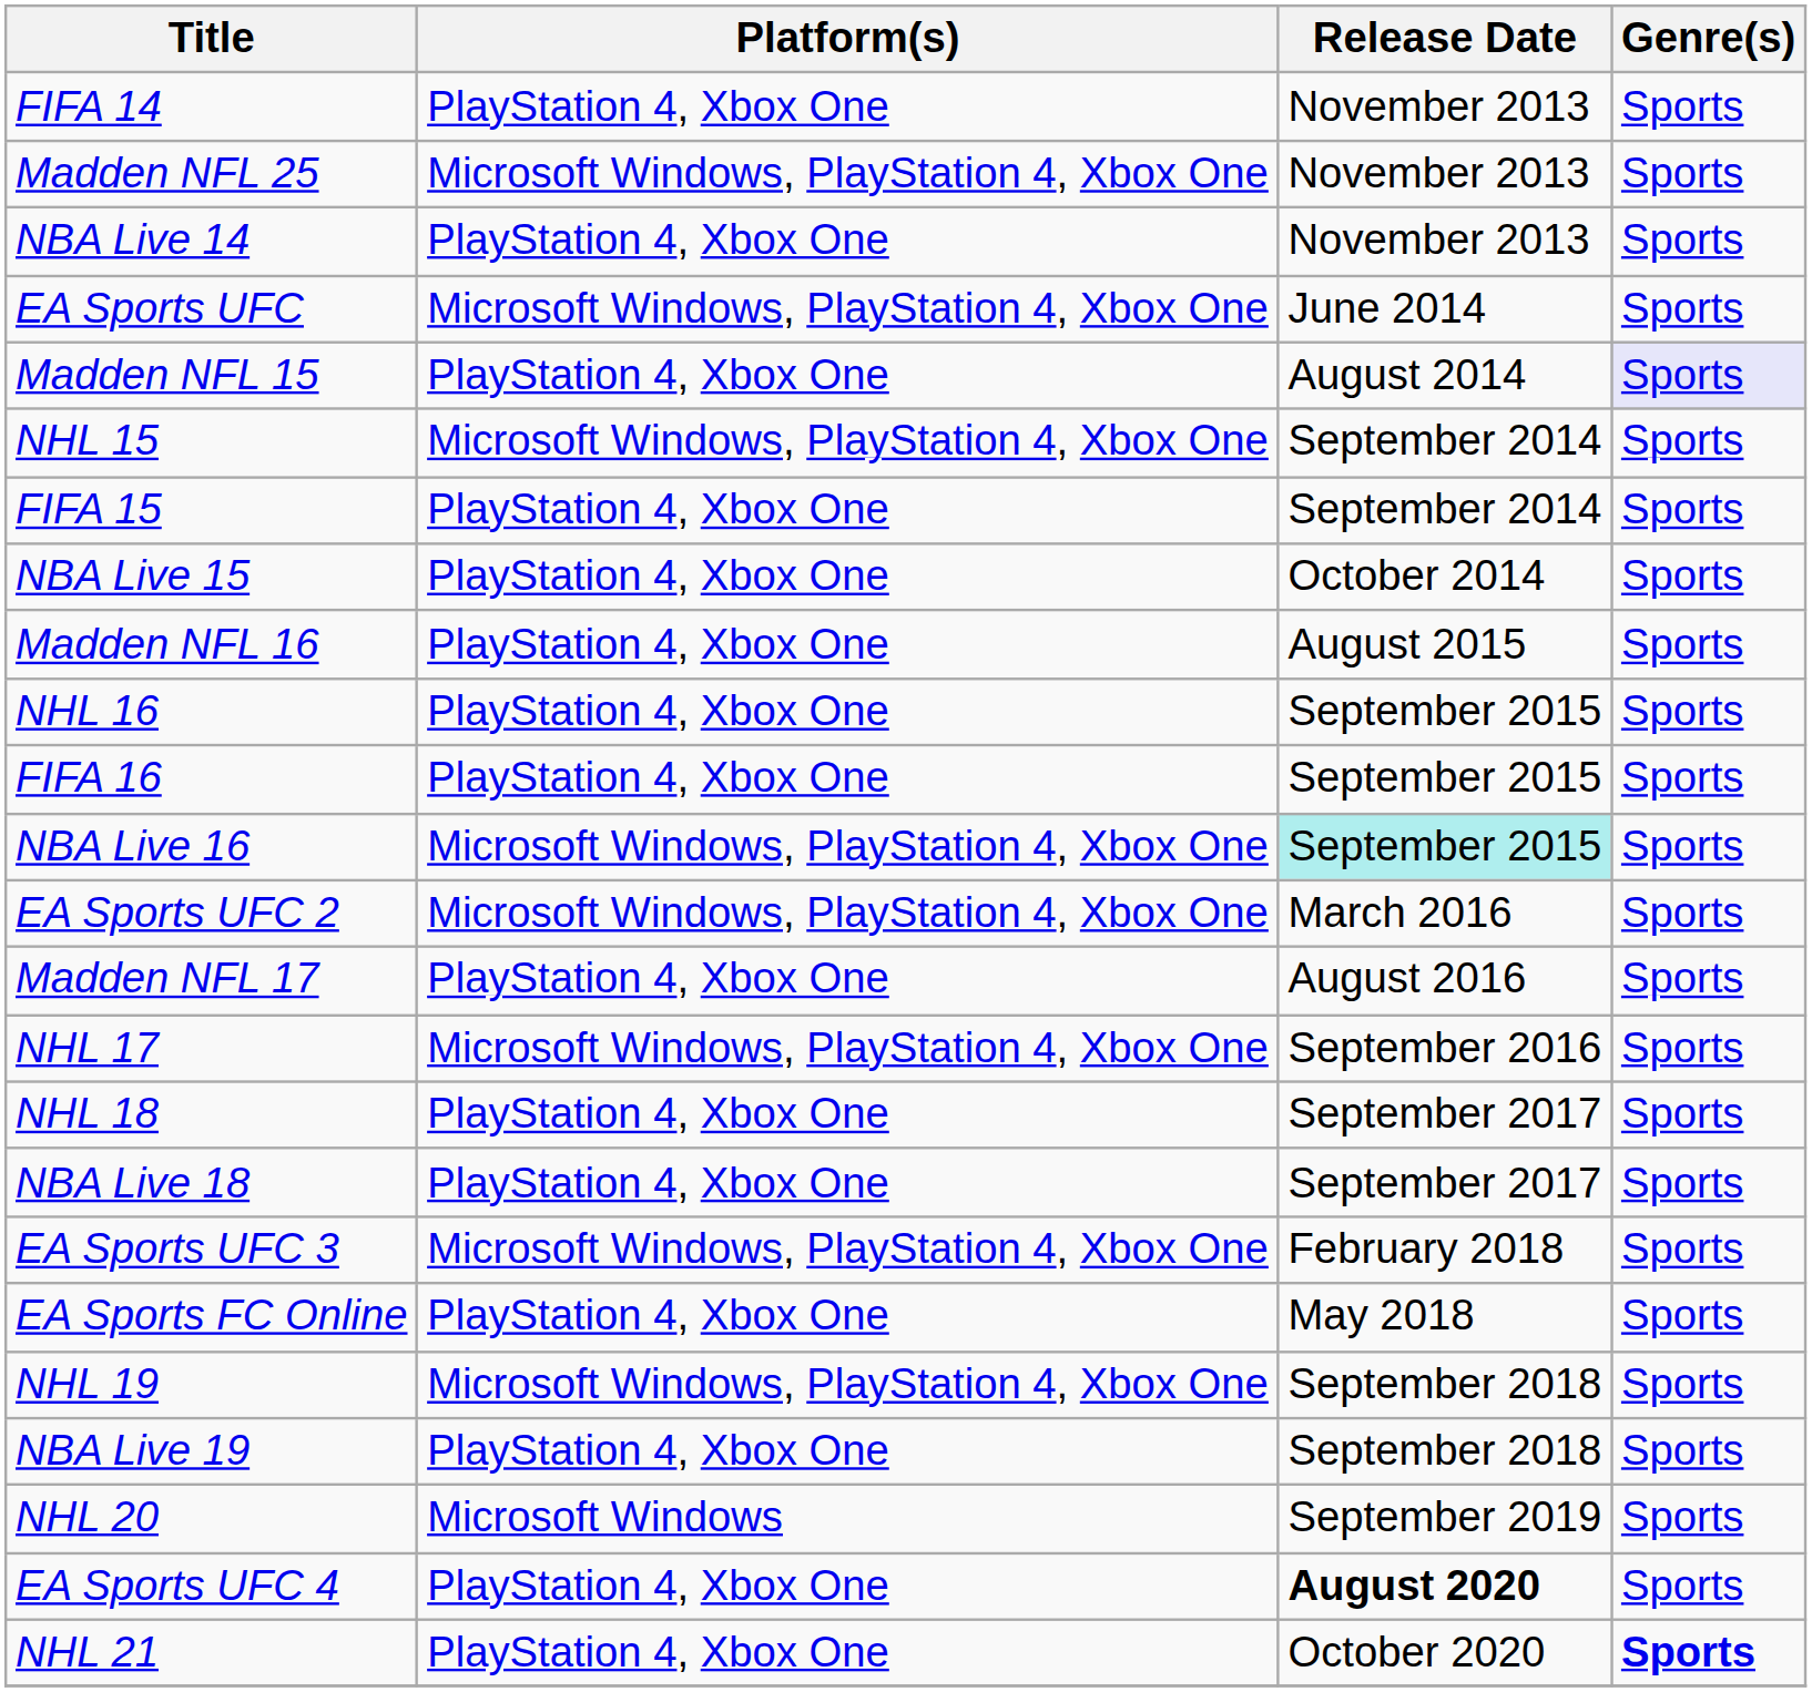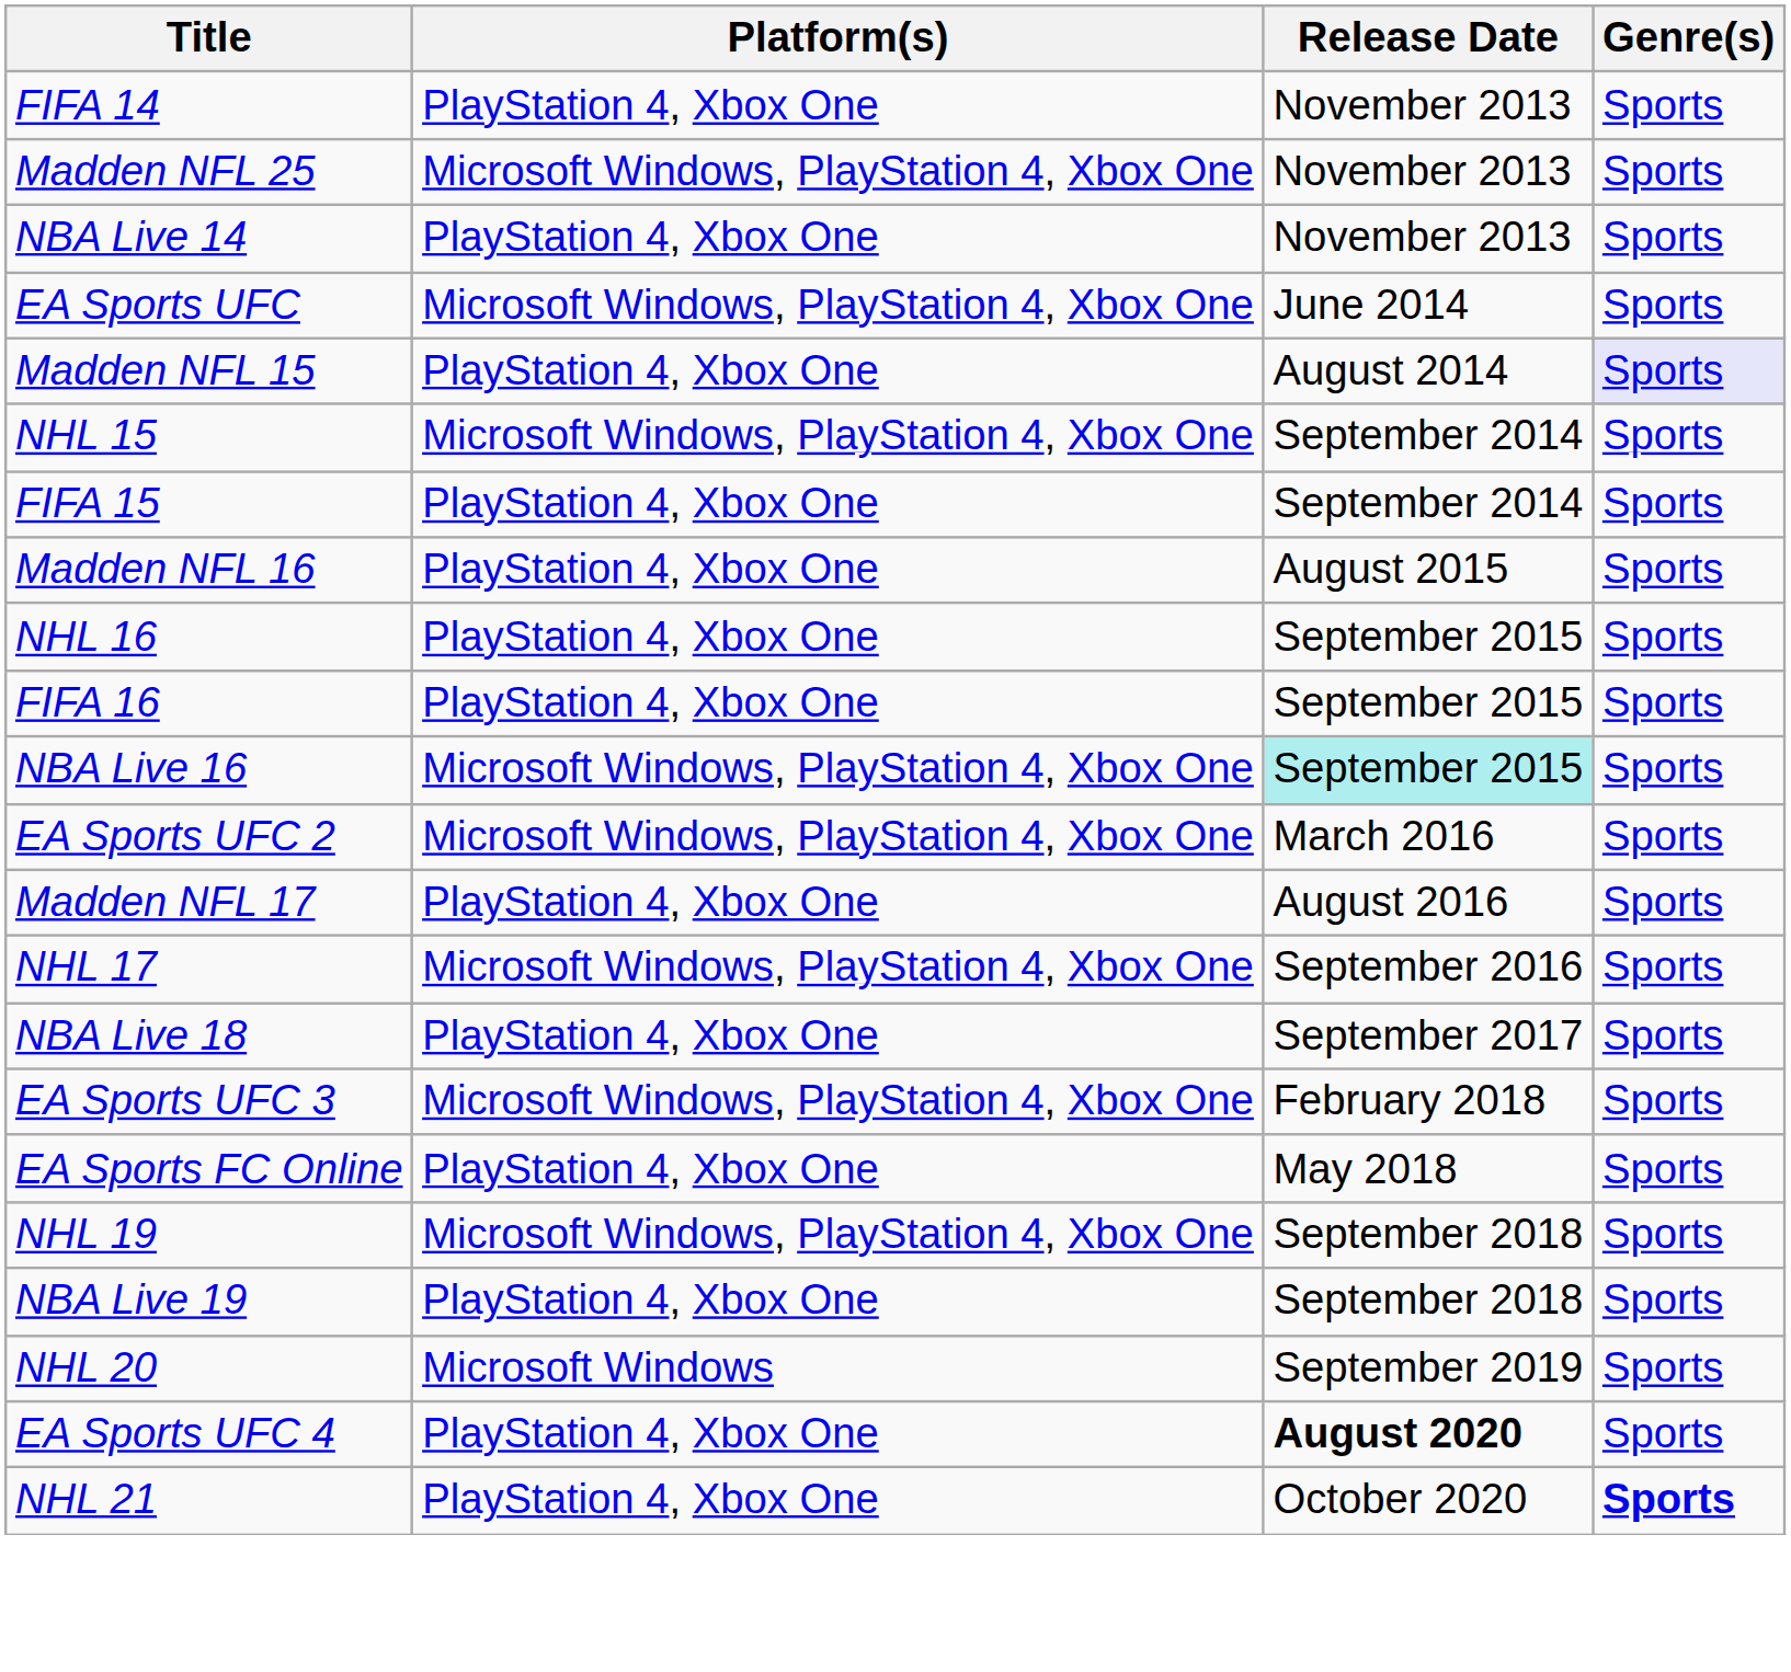- row: NBA Live 15 | PlayStation 4, Xbox One | October 2014 | Sports
- row: NHL 18 | PlayStation 4, Xbox One | September 2017 | Sports
